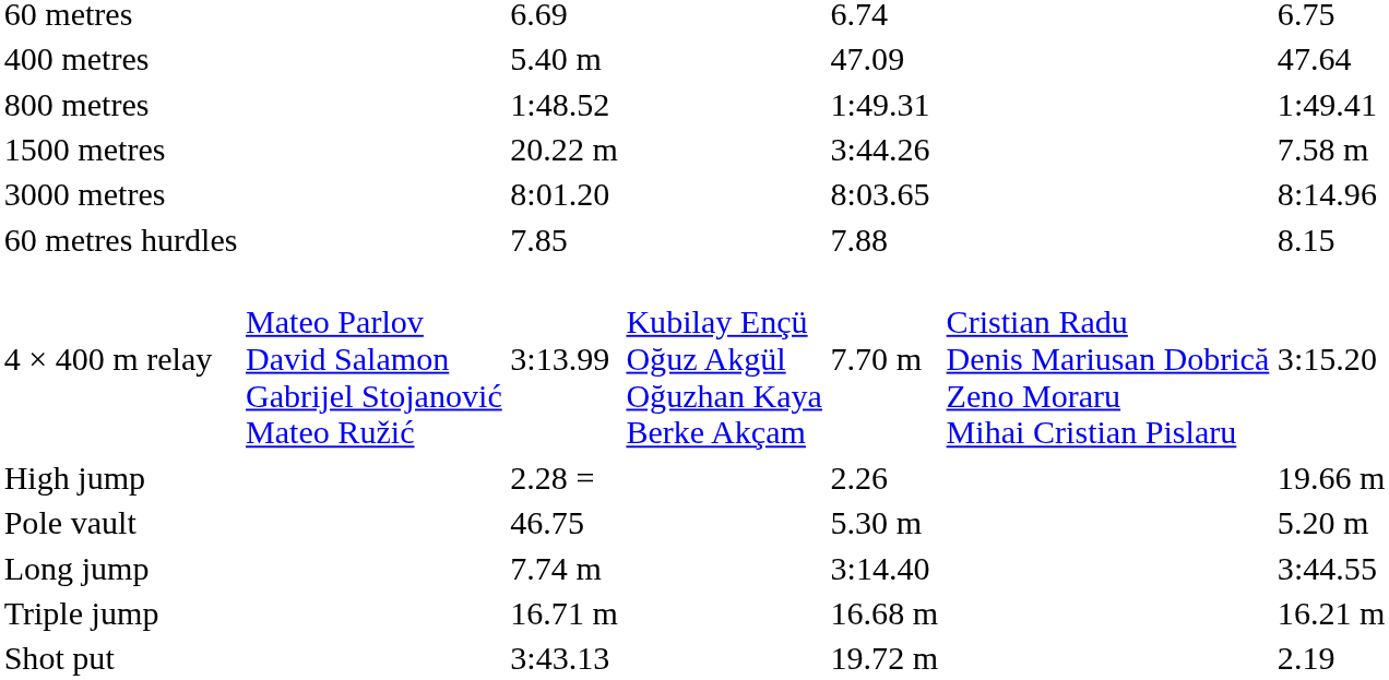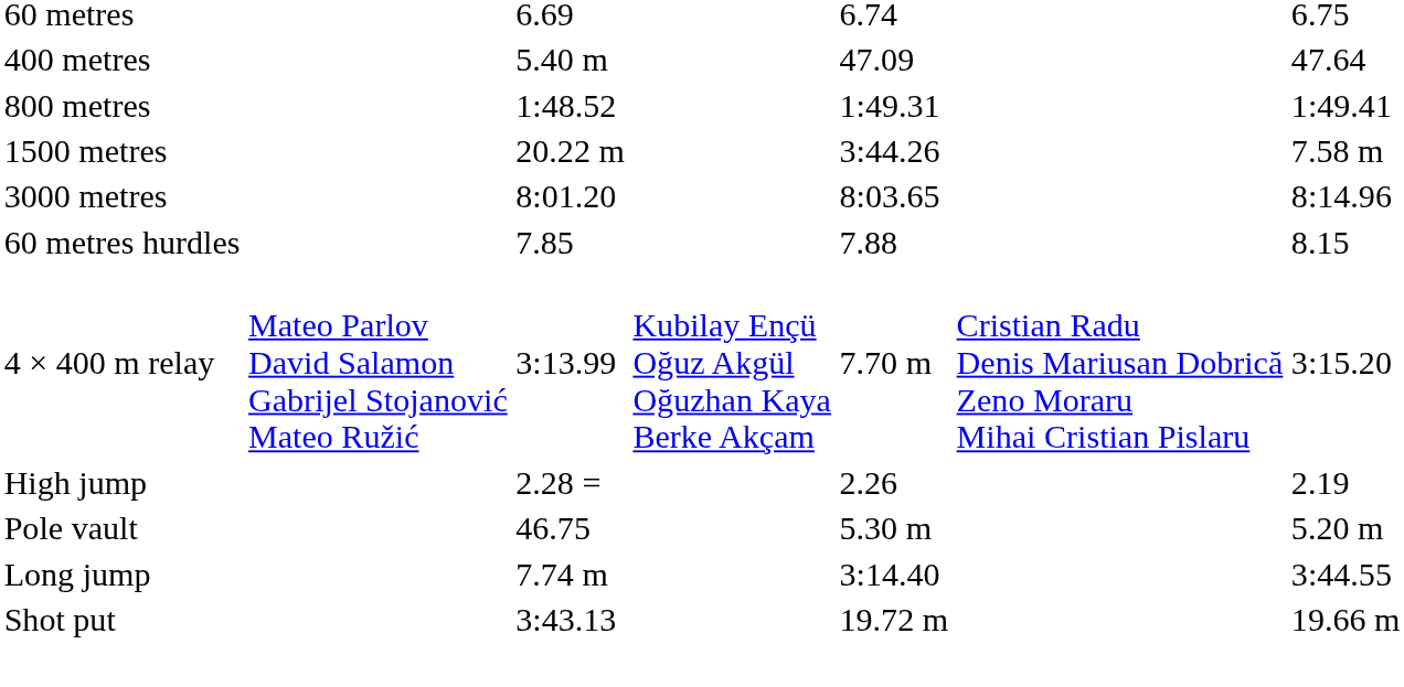High jump | column 7: 19.66 m -> 2.19
- row: Triple jump | 16.71 m | 16.68 m | 16.21 m
Shot put | column 7: 2.19 -> 19.66 m
